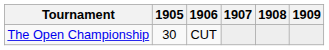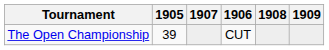columns swapped: 1906 <-> 1907
The Open Championship | 1905: 30 -> 39
